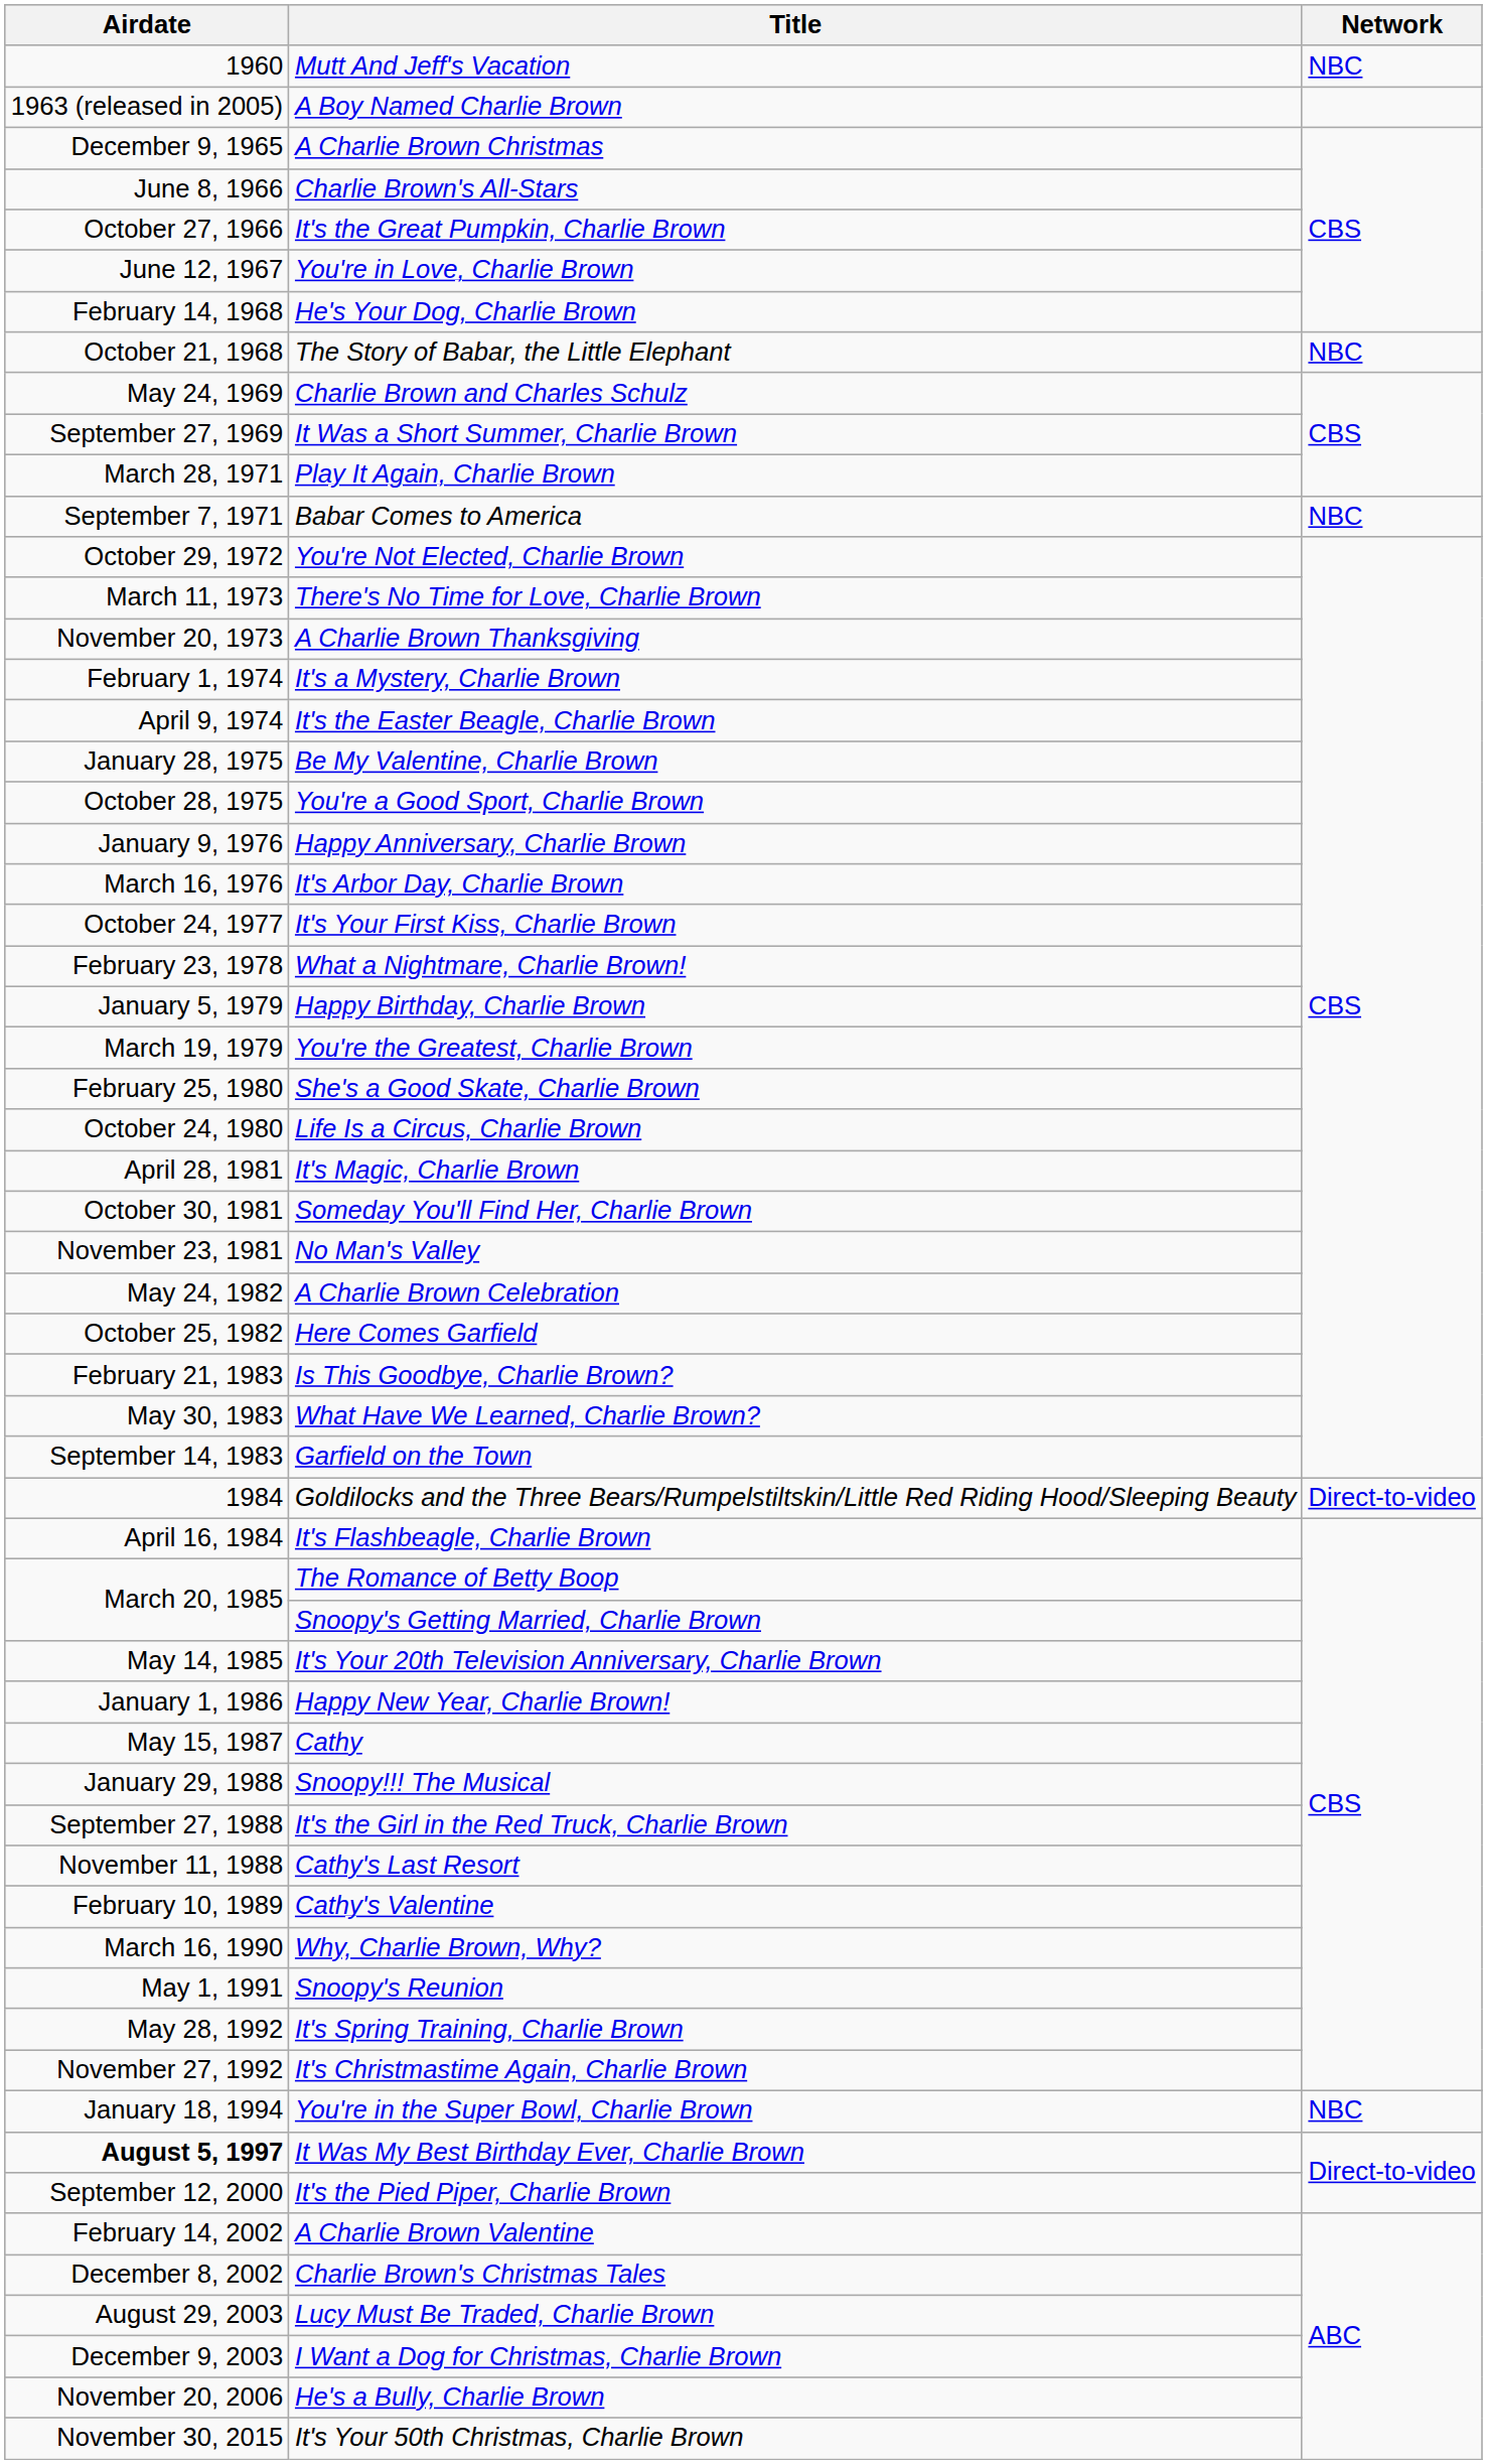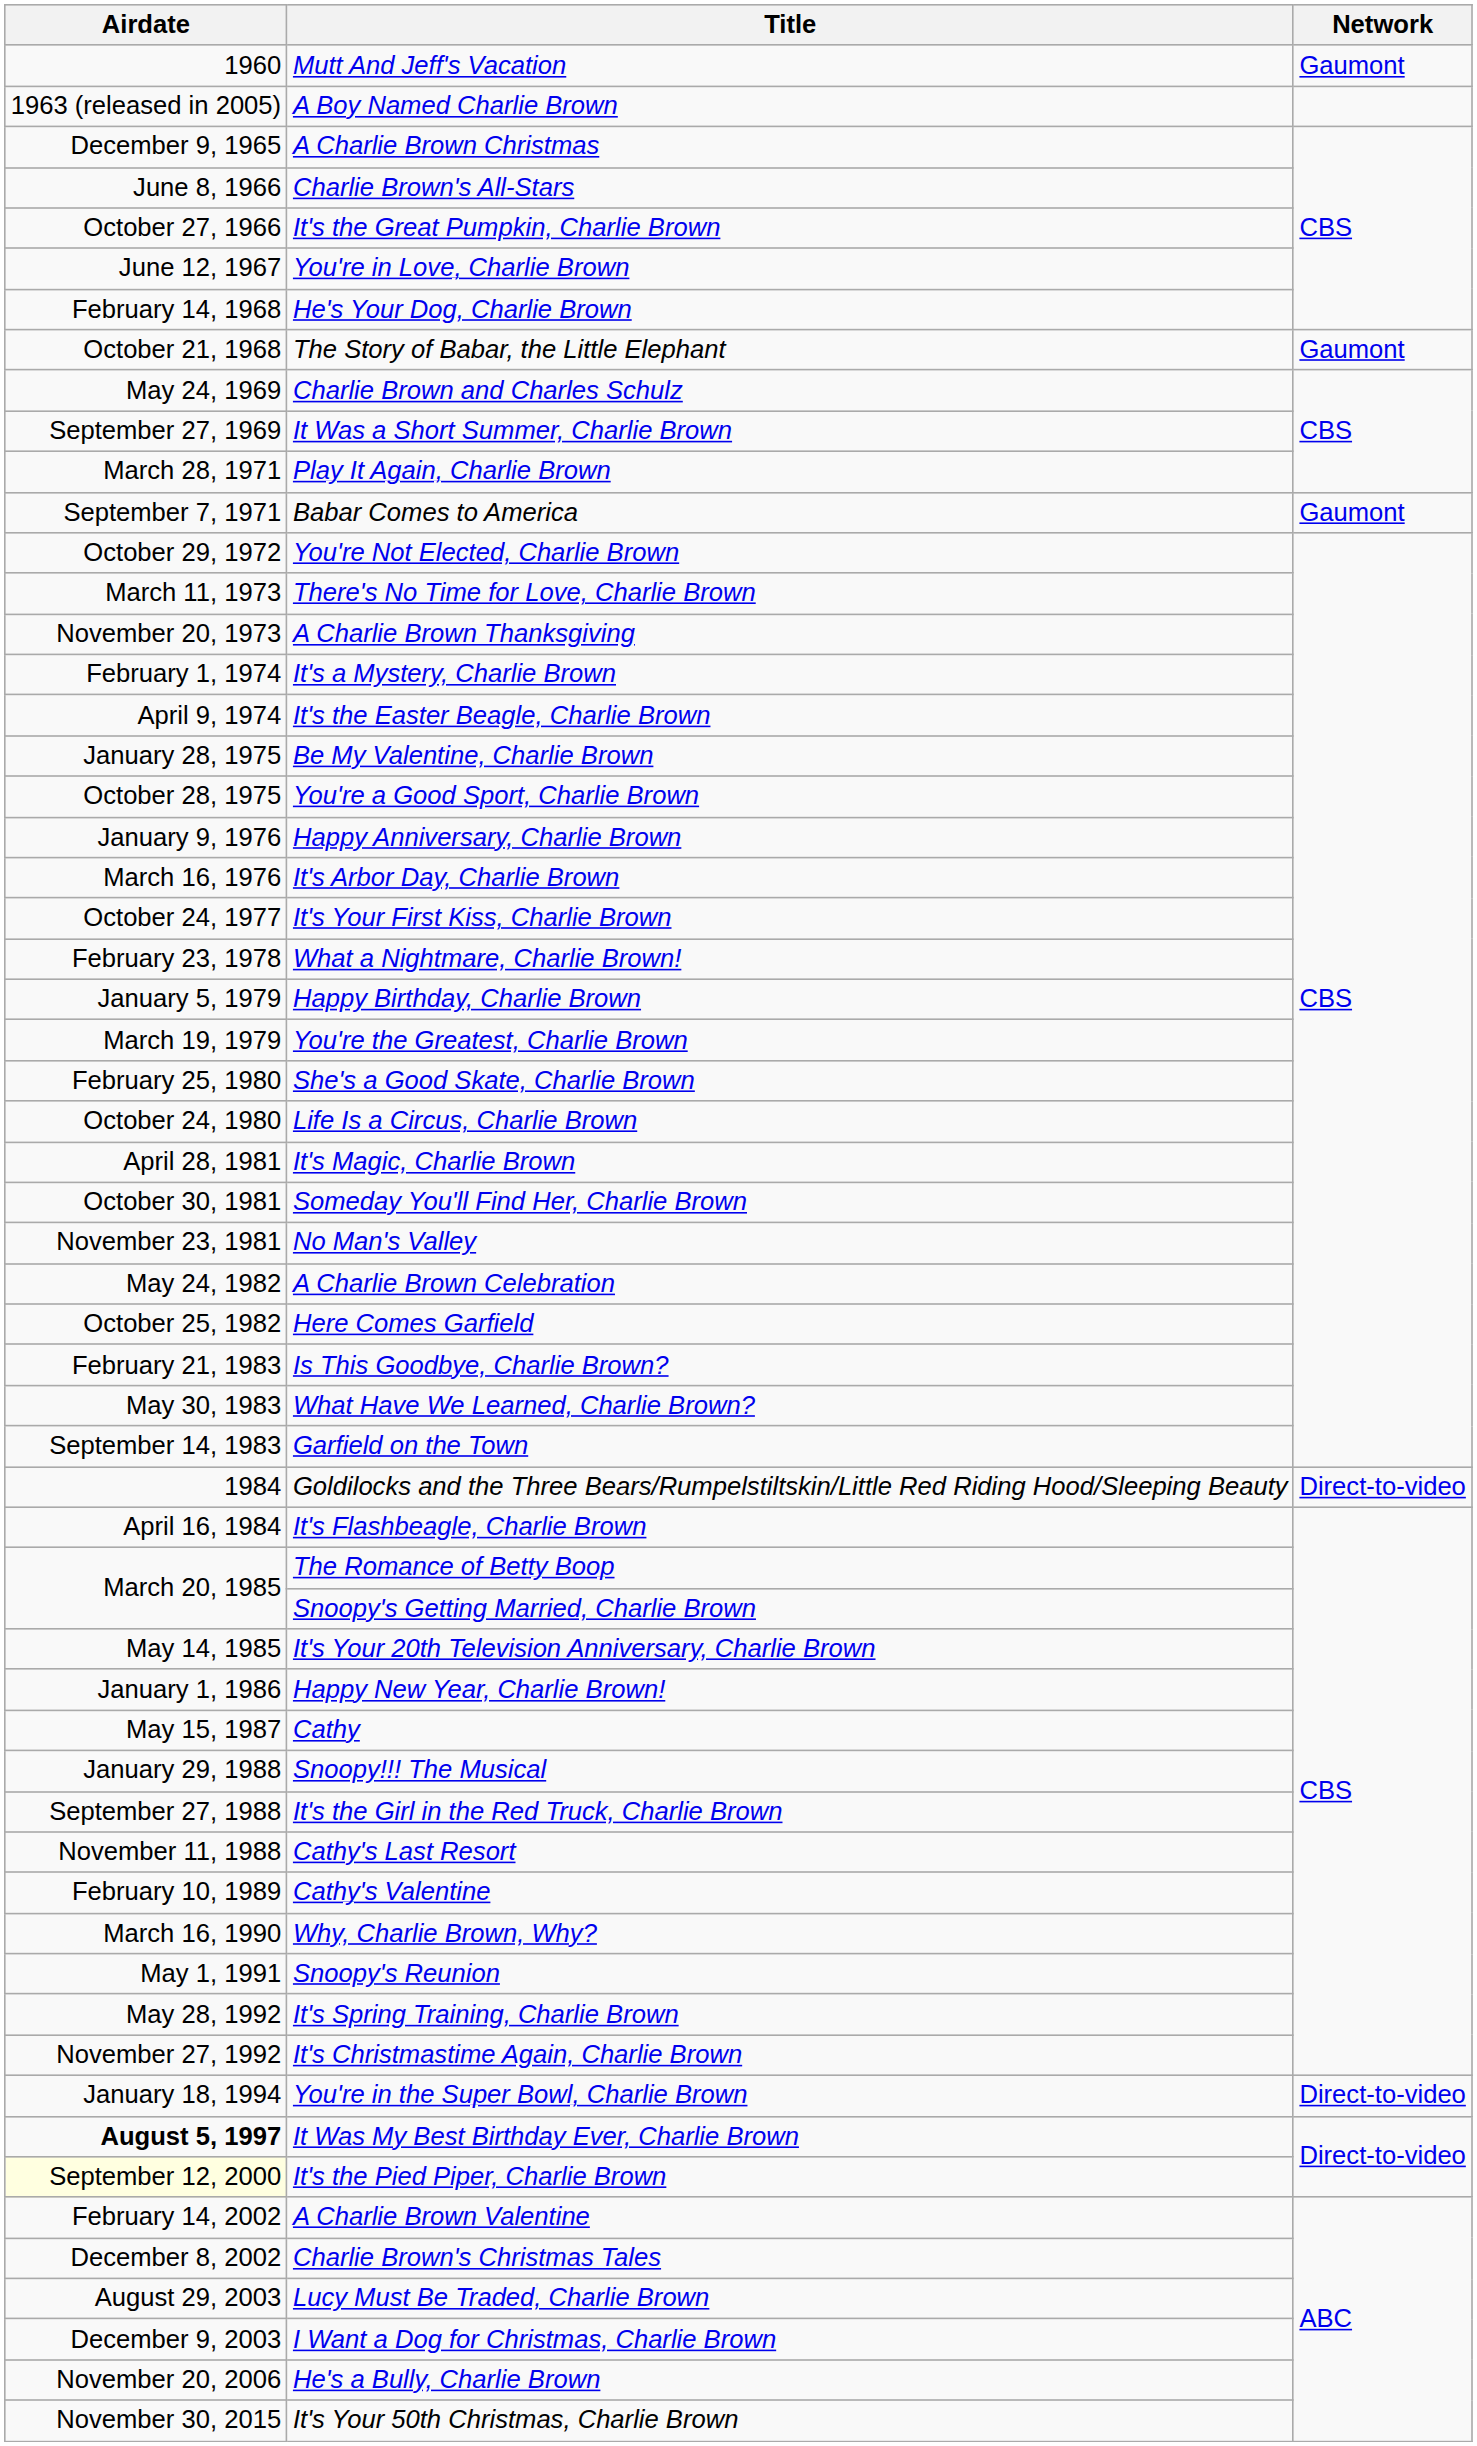Mutt And Jeff's Vacation | Network: NBC -> Gaumont
The Story of Babar, the Little Elephant | Network: NBC -> Gaumont
Babar Comes to America | Network: NBC -> Gaumont
You're in the Super Bowl, Charlie Brown | Network: NBC -> Direct-to-video
It's the Pied Piper, Charlie Brown | Airdate: no background -> lightyellow background
